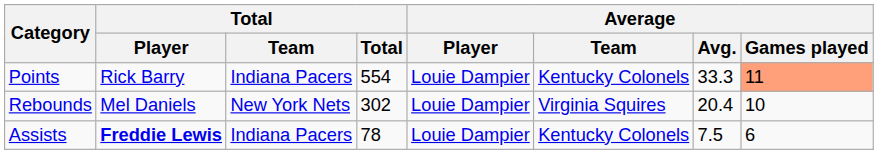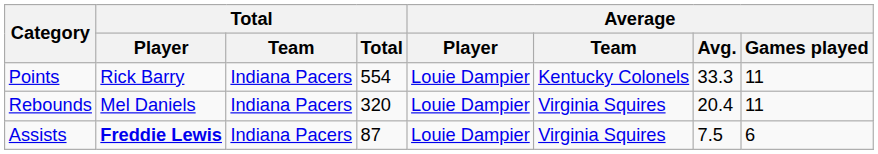Points | Average / Games played: lightsalmon background -> no background
Rebounds | Total / Team: New York Nets -> Indiana Pacers
Rebounds | Total: 302 -> 320
Rebounds | Average / Games played: 10 -> 11
Assists | Total: 78 -> 87
Assists | Average / Team: Kentucky Colonels -> Virginia Squires
